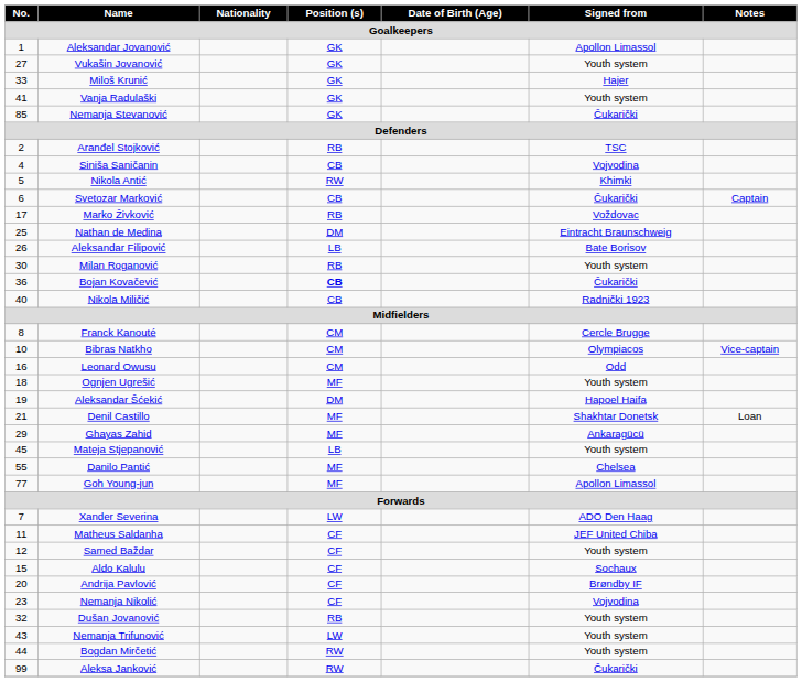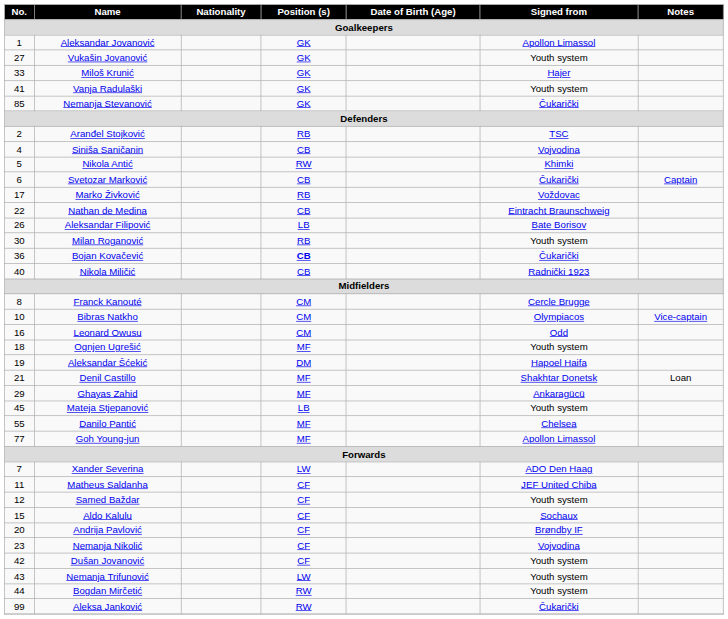Nathan de Medina | No.: 25 -> 22
Nathan de Medina | Position (s): DM -> CB
Dušan Jovanović | No.: 32 -> 42
Dušan Jovanović | Position (s): RB -> CF
